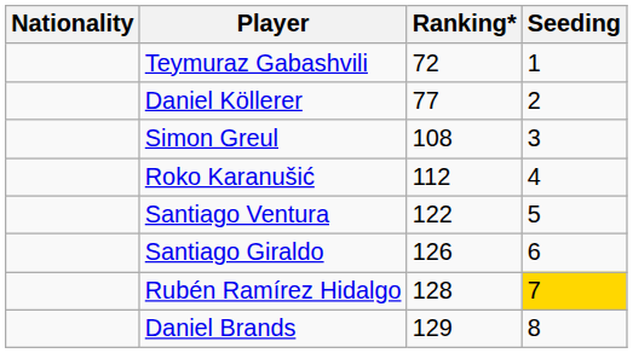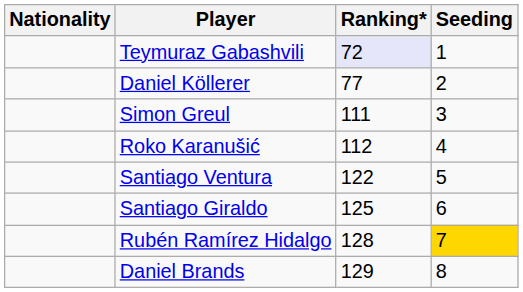Teymuraz Gabashvili | Ranking*: no background -> lavender background
Simon Greul | Ranking*: 108 -> 111
Santiago Giraldo | Ranking*: 126 -> 125
